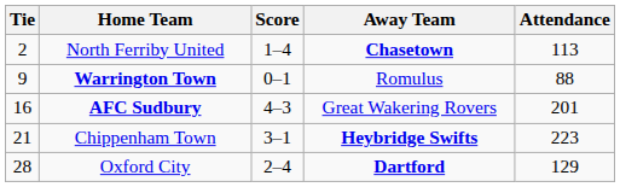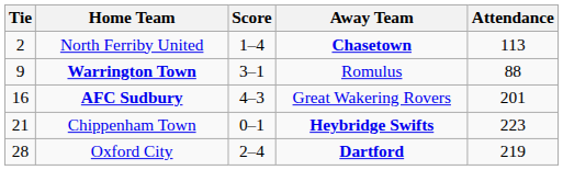Warrington Town | Score: 0–1 -> 3–1
Chippenham Town | Score: 3–1 -> 0–1
Oxford City | Attendance: 129 -> 219
